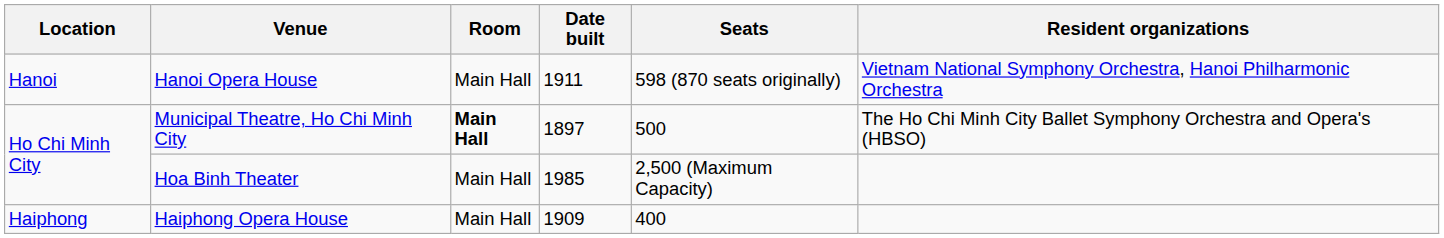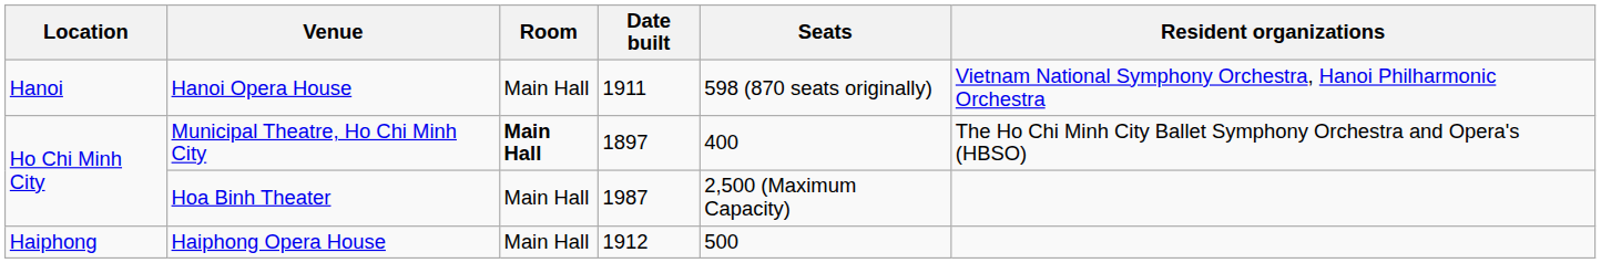Municipal Theatre, Ho Chi Minh City | Seats: 500 -> 400
Hoa Binh Theater | Date built: 1985 -> 1987
Haiphong Opera House | Date built: 1909 -> 1912
Haiphong Opera House | Seats: 400 -> 500
